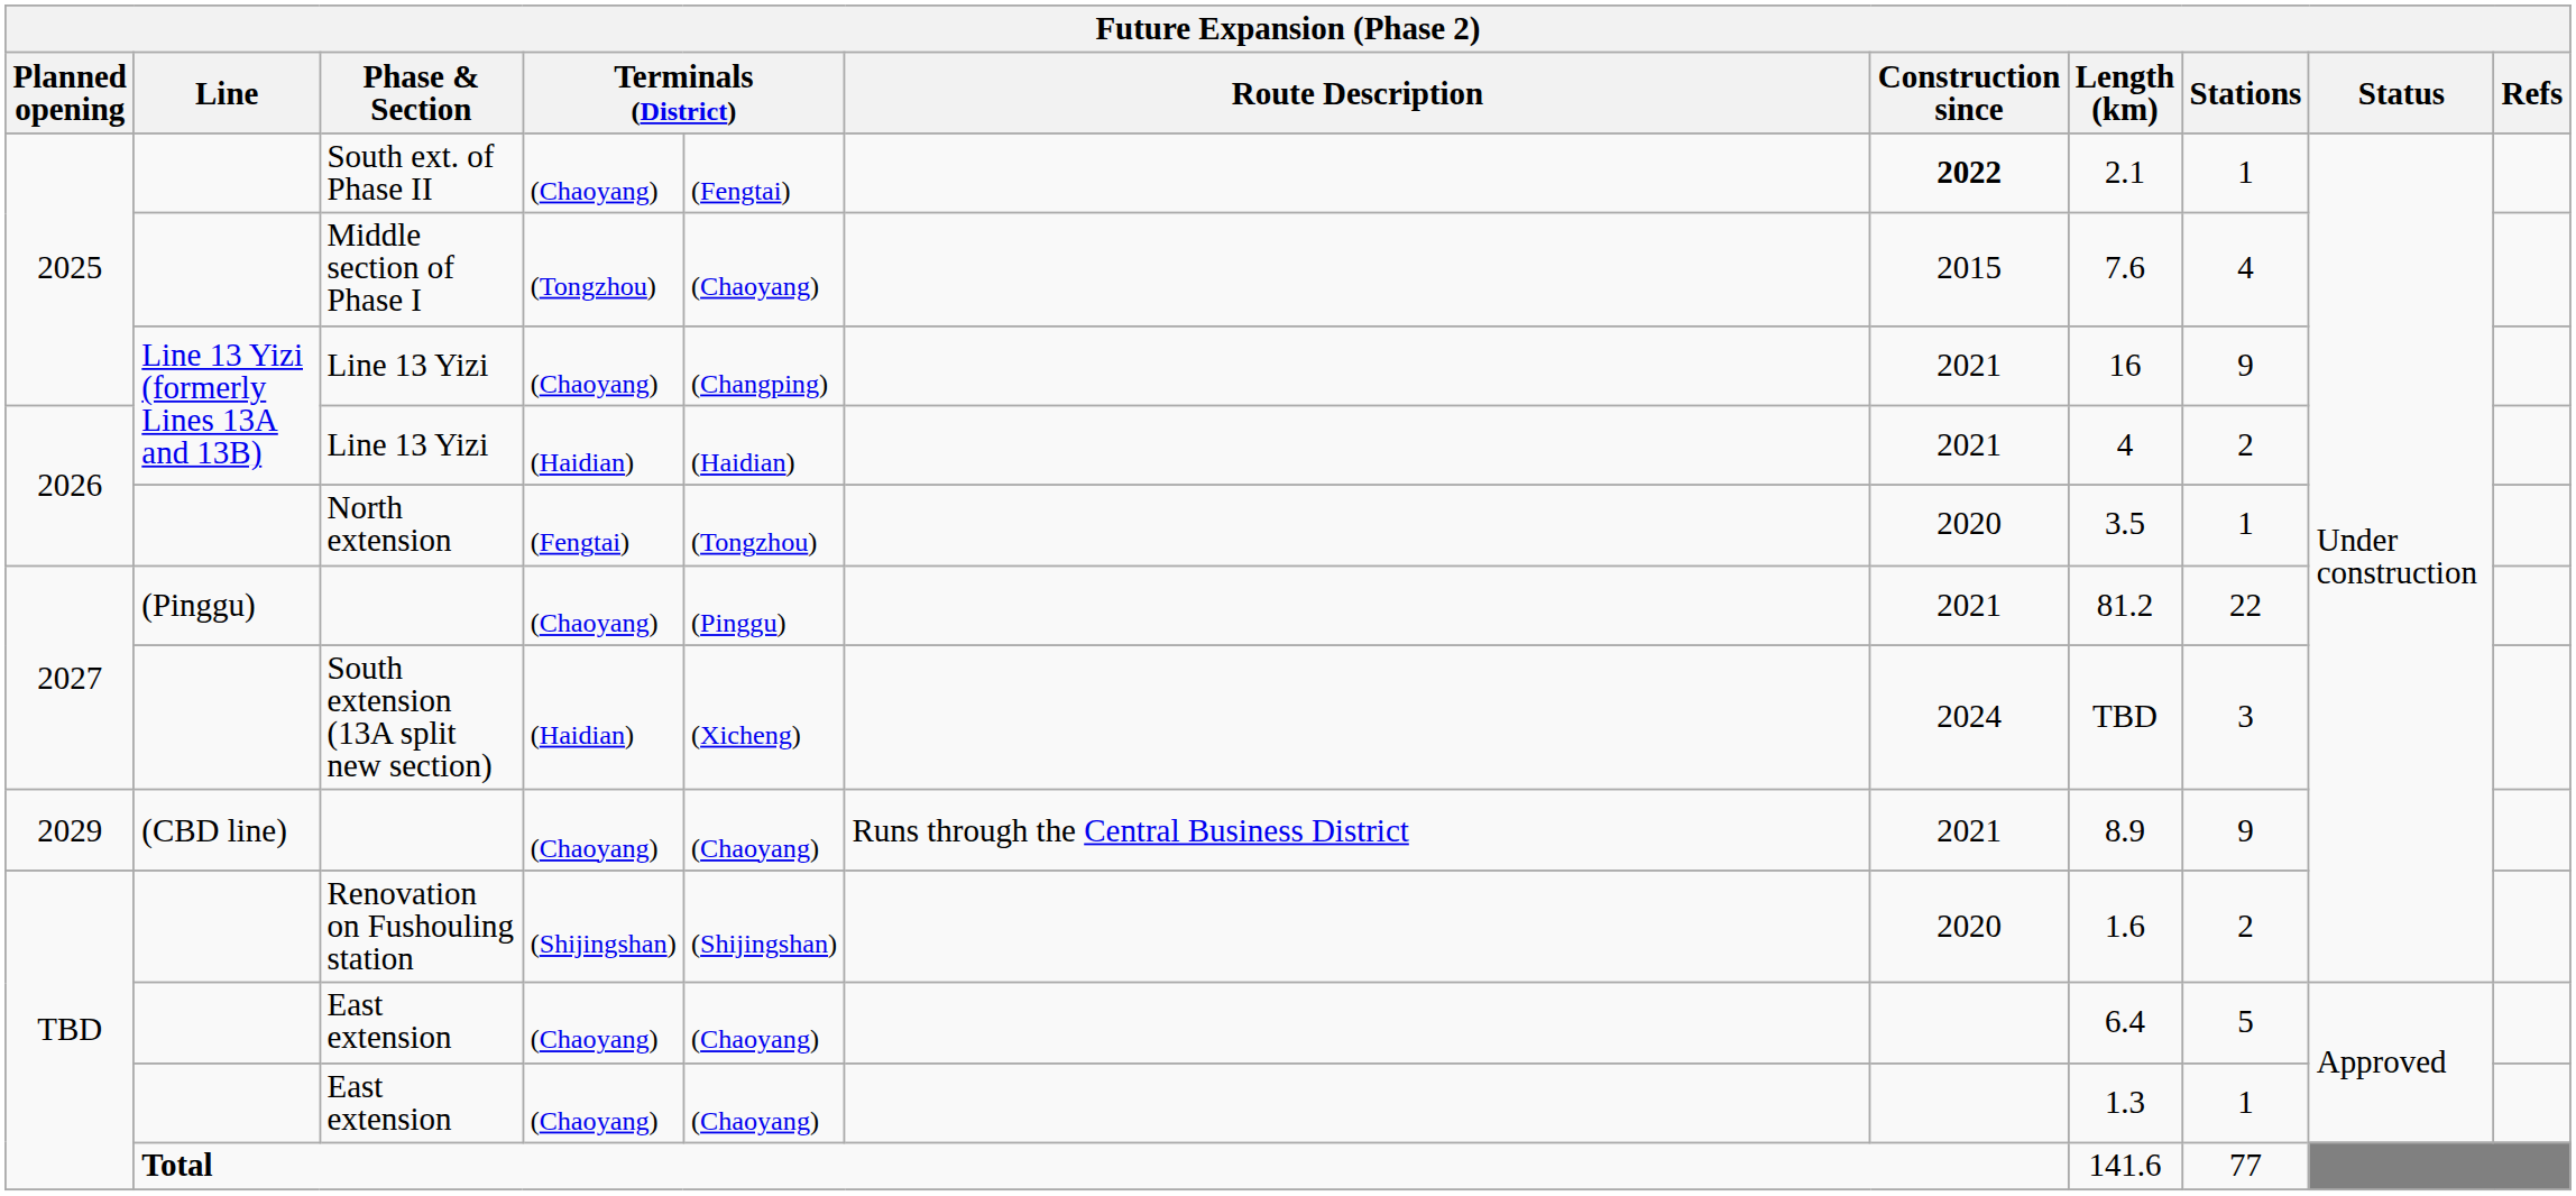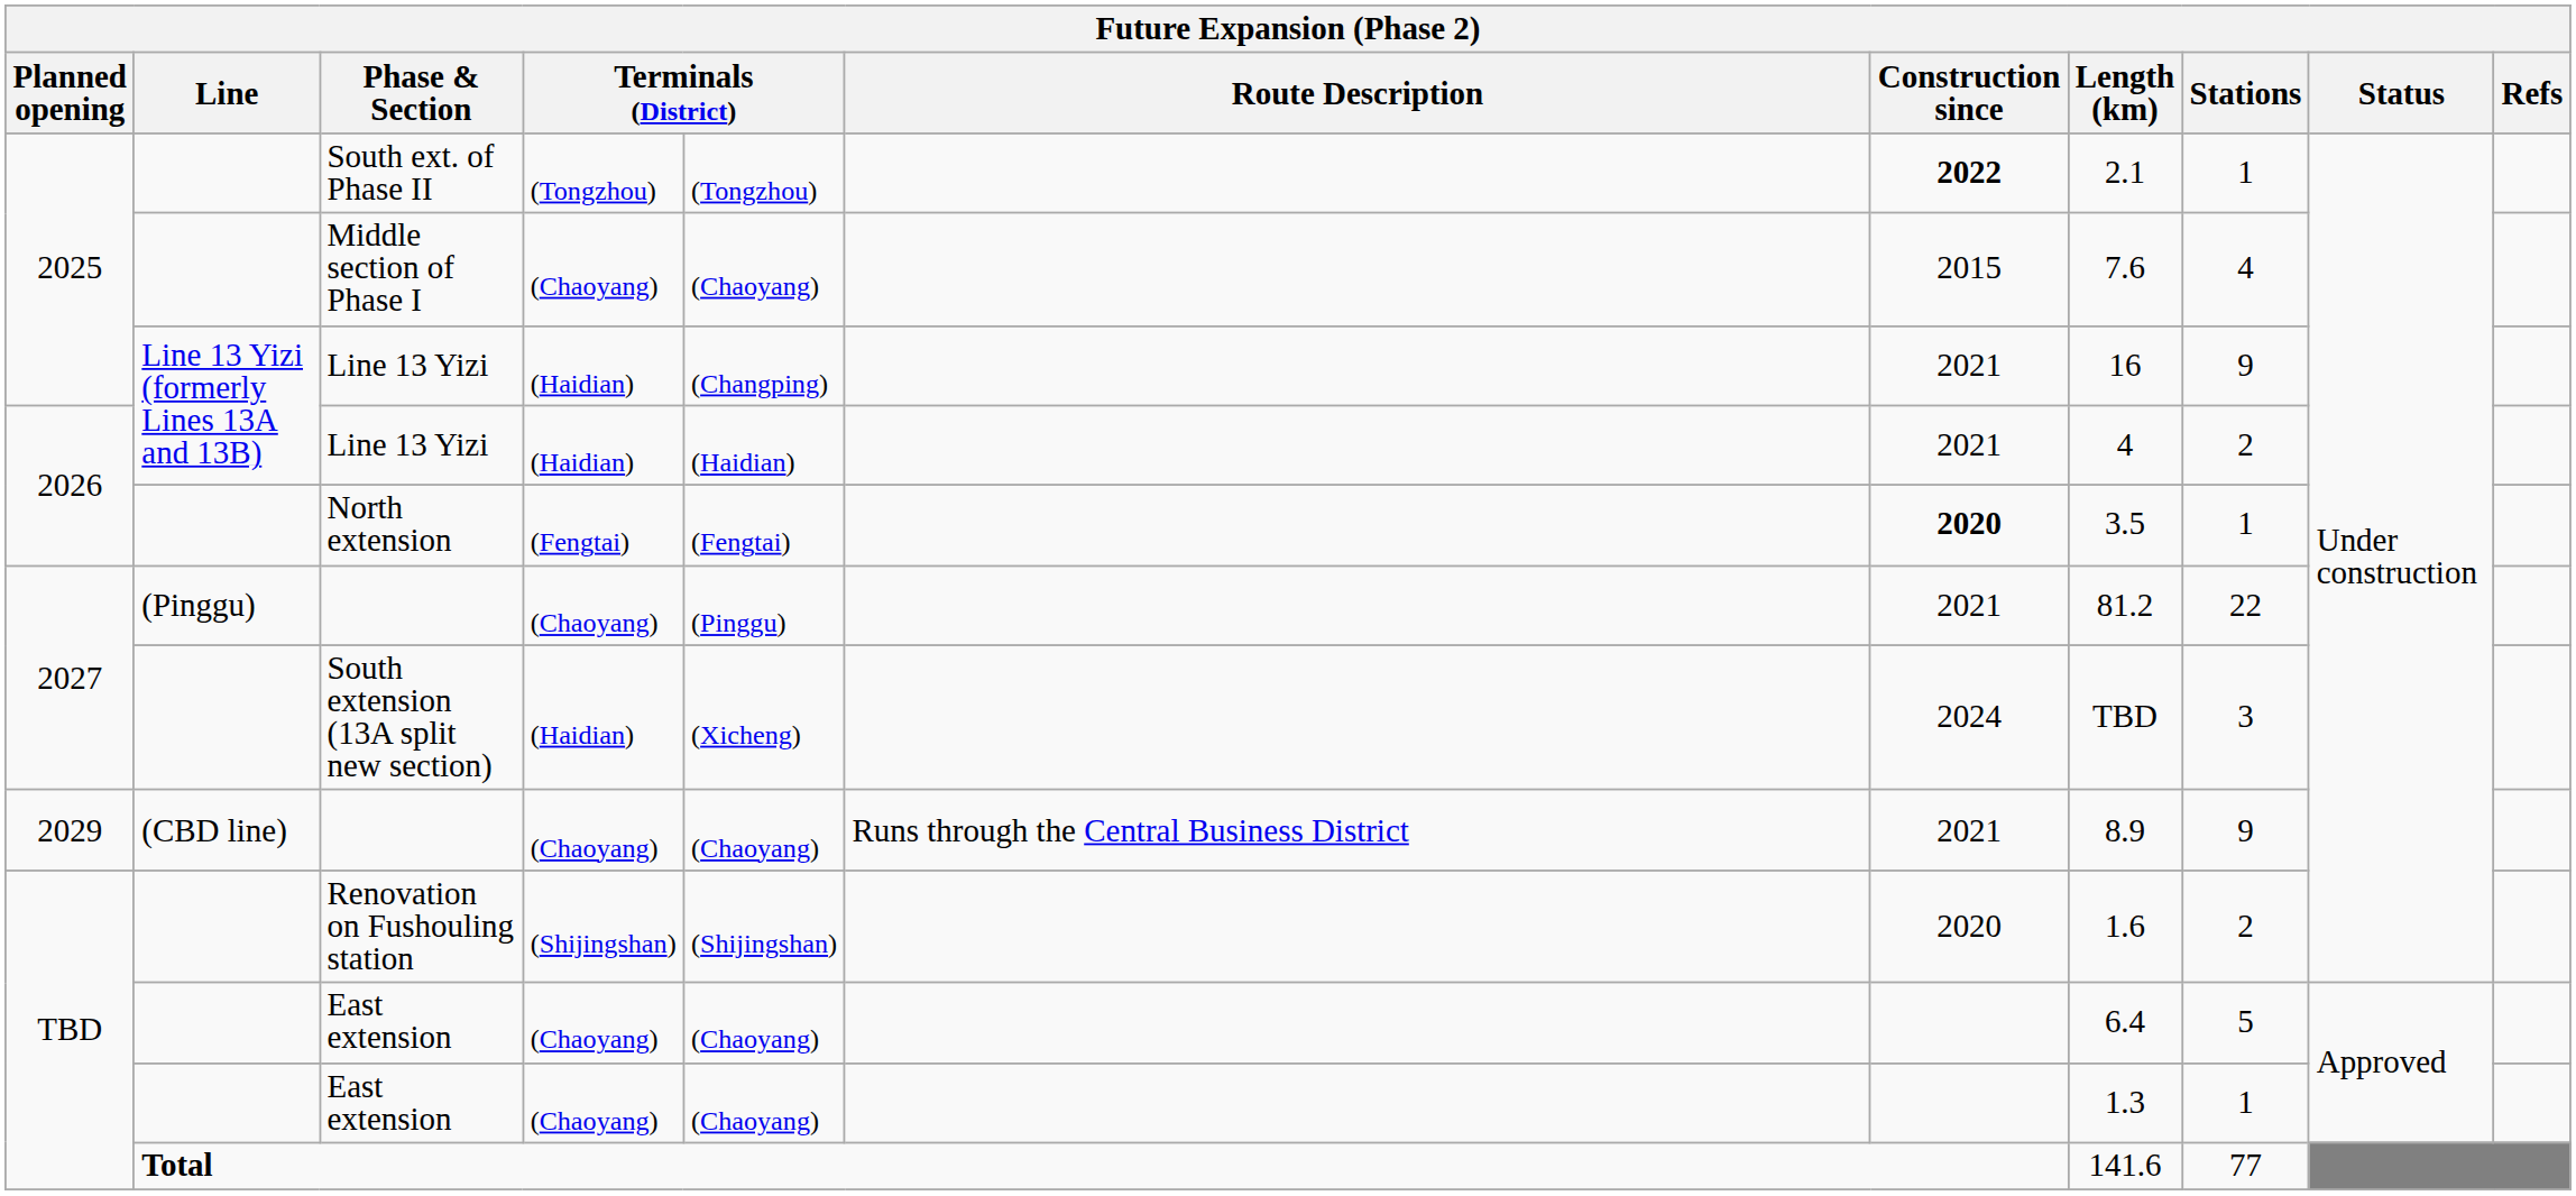South ext. of Phase II | column 4: (Chaoyang) -> (Tongzhou)
South ext. of Phase II | column 5: (Fengtai) -> (Tongzhou)
Middle section of Phase I | column 4: (Tongzhou) -> (Chaoyang)
2025 / Line 13 Yizi | column 4: (Chaoyang) -> (Haidian)
North extension | column 5: (Tongzhou) -> (Fengtai)
North extension | Construction since: normal -> bold
